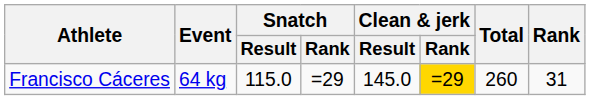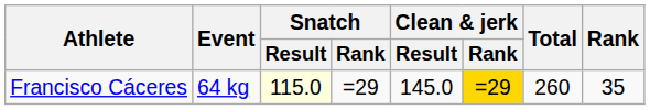Francisco Cáceres | Snatch / Result: no background -> lightyellow background
Francisco Cáceres | Rank: 31 -> 35
